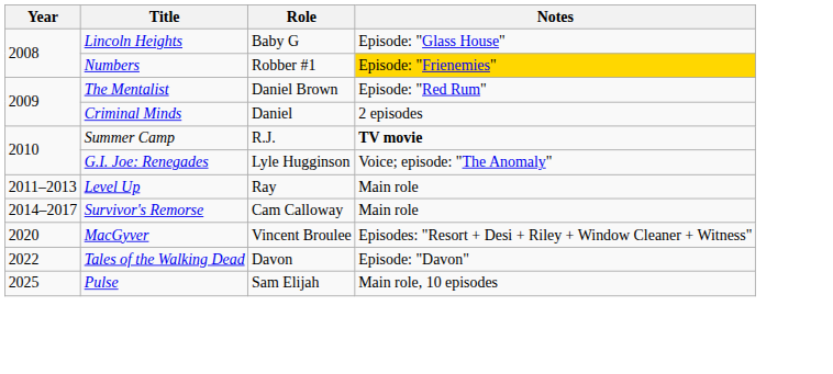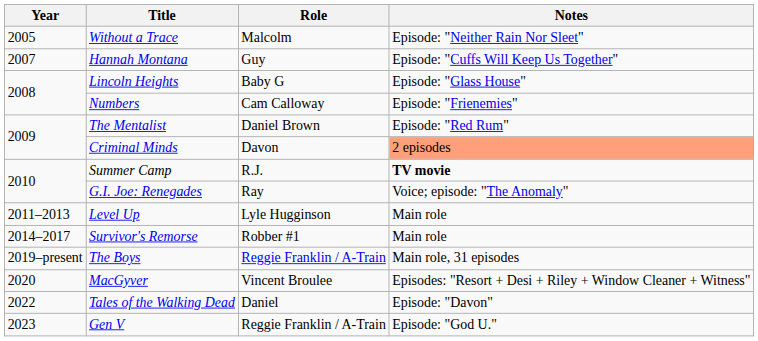+ row: 2005 | Without a Trace | Malcolm | Episode: "Neither Rain Nor Sleet"
+ row: 2007 | Hannah Montana | Guy | Episode: "Cuffs Will Keep Us Together"
Numbers | Role: Robber #1 -> Cam Calloway
Numbers | Notes: gold background -> no background
Criminal Minds | Role: Daniel -> Davon
Criminal Minds | Notes: no background -> lightsalmon background
G.I. Joe: Renegades | Role: Lyle Hugginson -> Ray
Level Up | Role: Ray -> Lyle Hugginson
Survivor's Remorse | Role: Cam Calloway -> Robber #1
+ row: 2019–present | The Boys | Reggie Franklin / A-Train | Main role, 31 episodes
Tales of the Walking Dead | Role: Davon -> Daniel
+ row: 2023 | Gen V | Reggie Franklin / A-Train | Episode: "God U."
- row: 2025 | Pulse | Sam Elijah | Main role, 10 episodes
